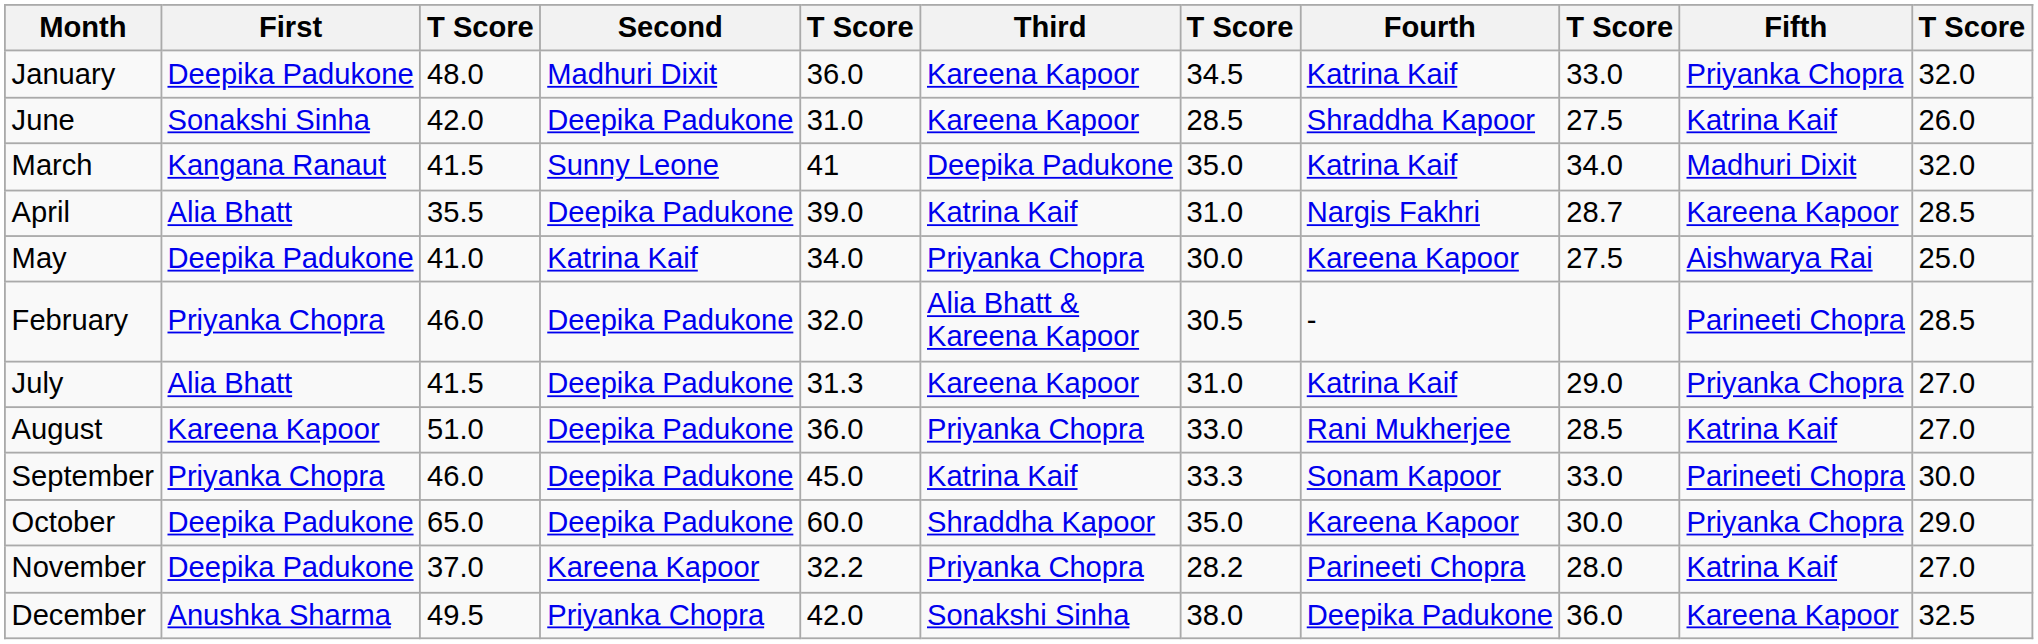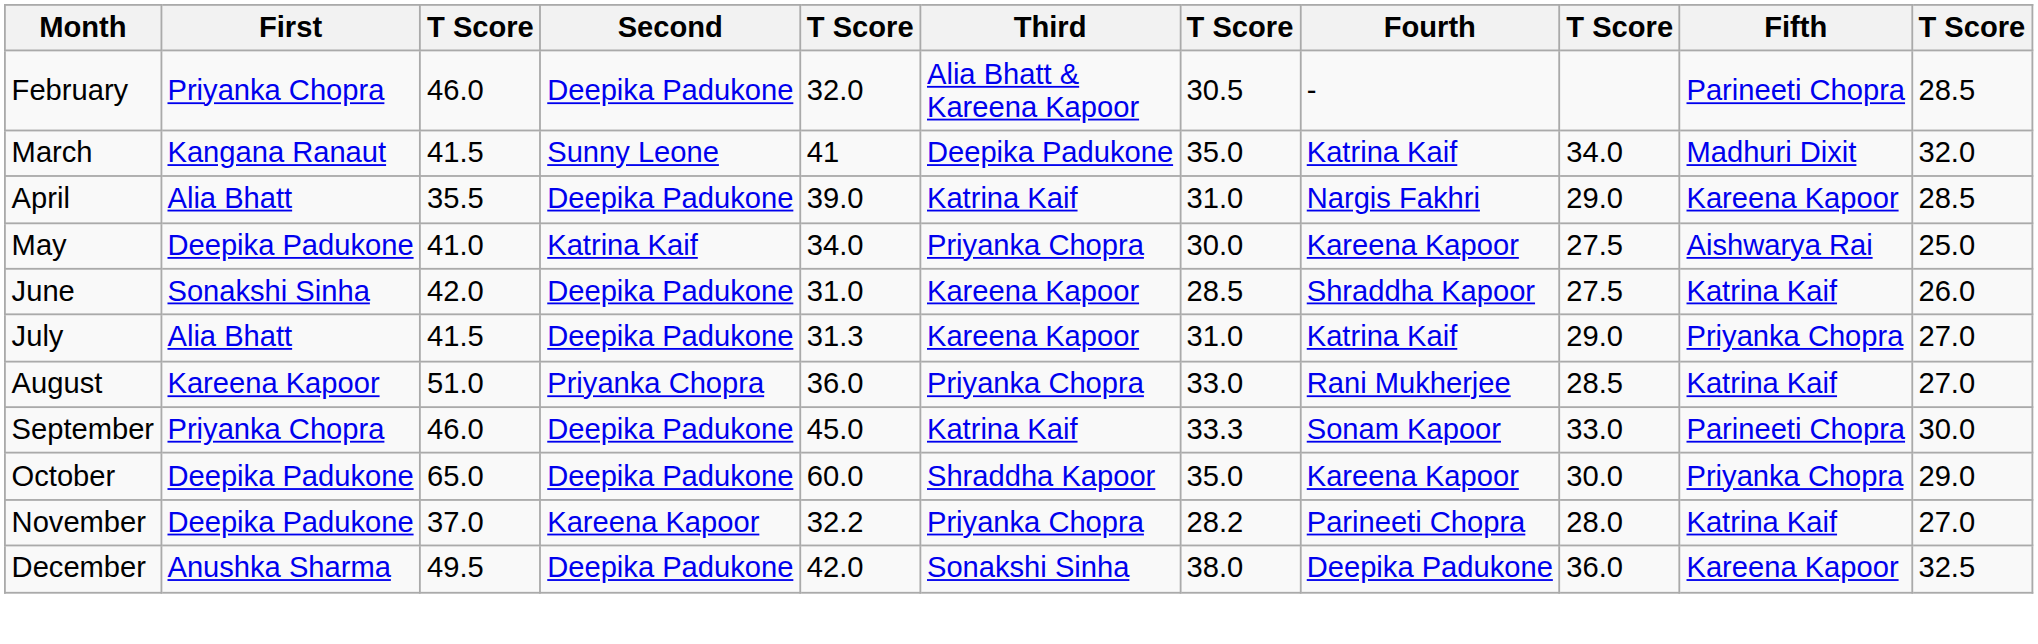- row: January | Deepika Padukone | 48.0 | Madhuri Dixit | 36.0 | Kareena Kapoor | 34.5 | Katrina Kaif | 33.0 | Priyanka Chopra | 32.0
rows swapped: February <-> June
April | column 9: 28.7 -> 29.0
August | Second: Deepika Padukone -> Priyanka Chopra
December | Second: Priyanka Chopra -> Deepika Padukone
